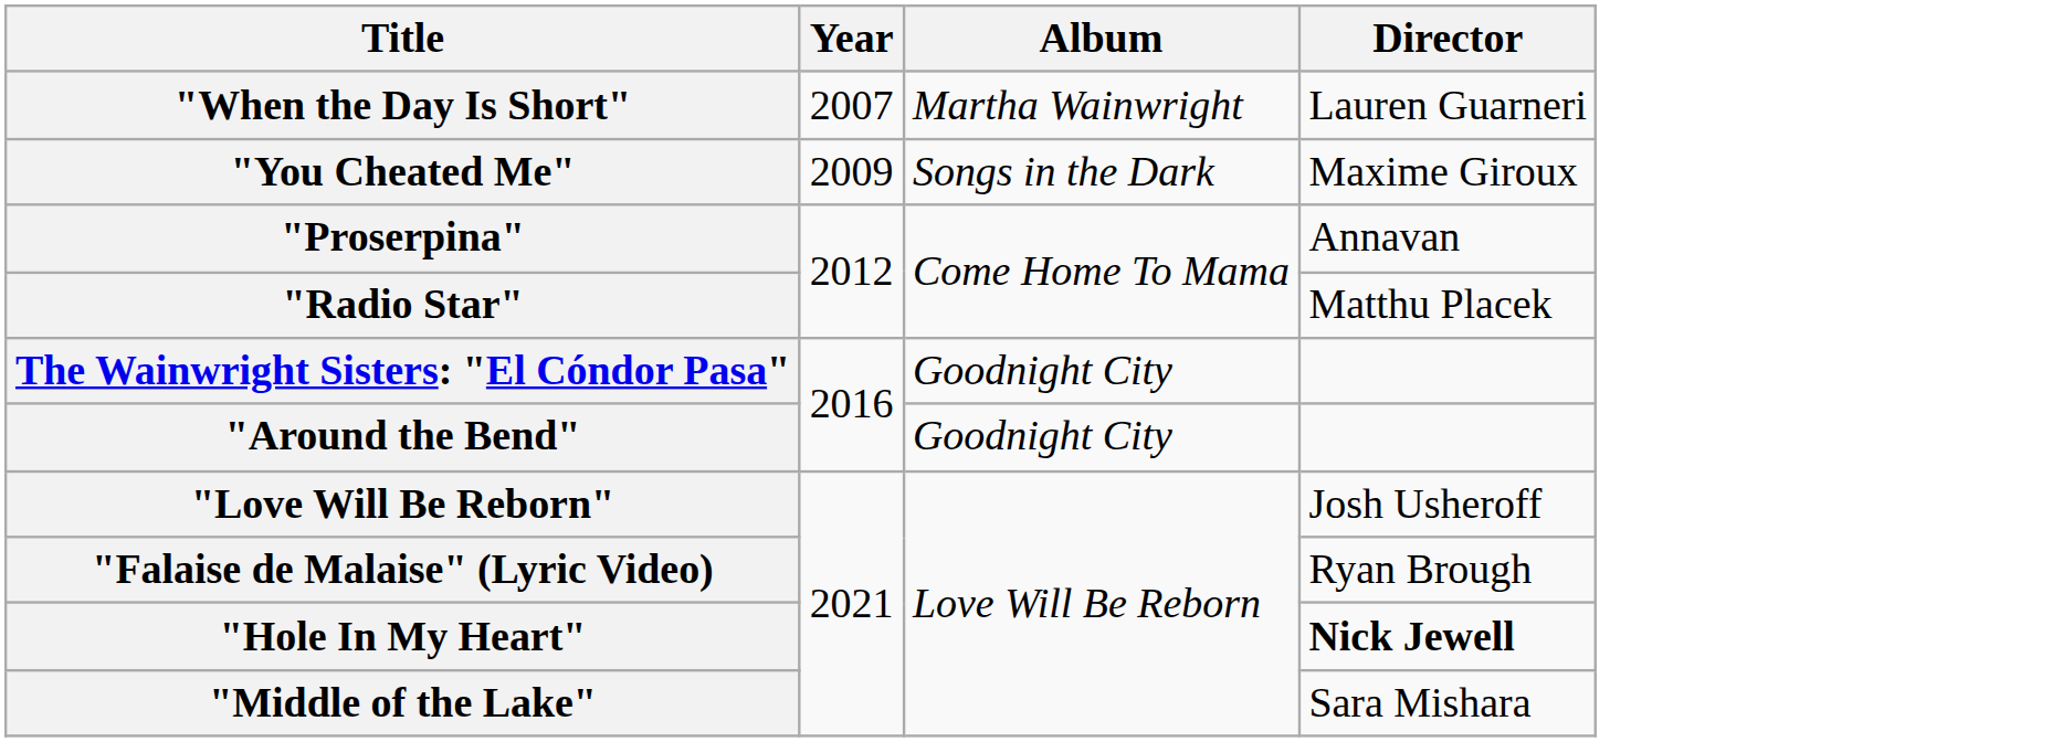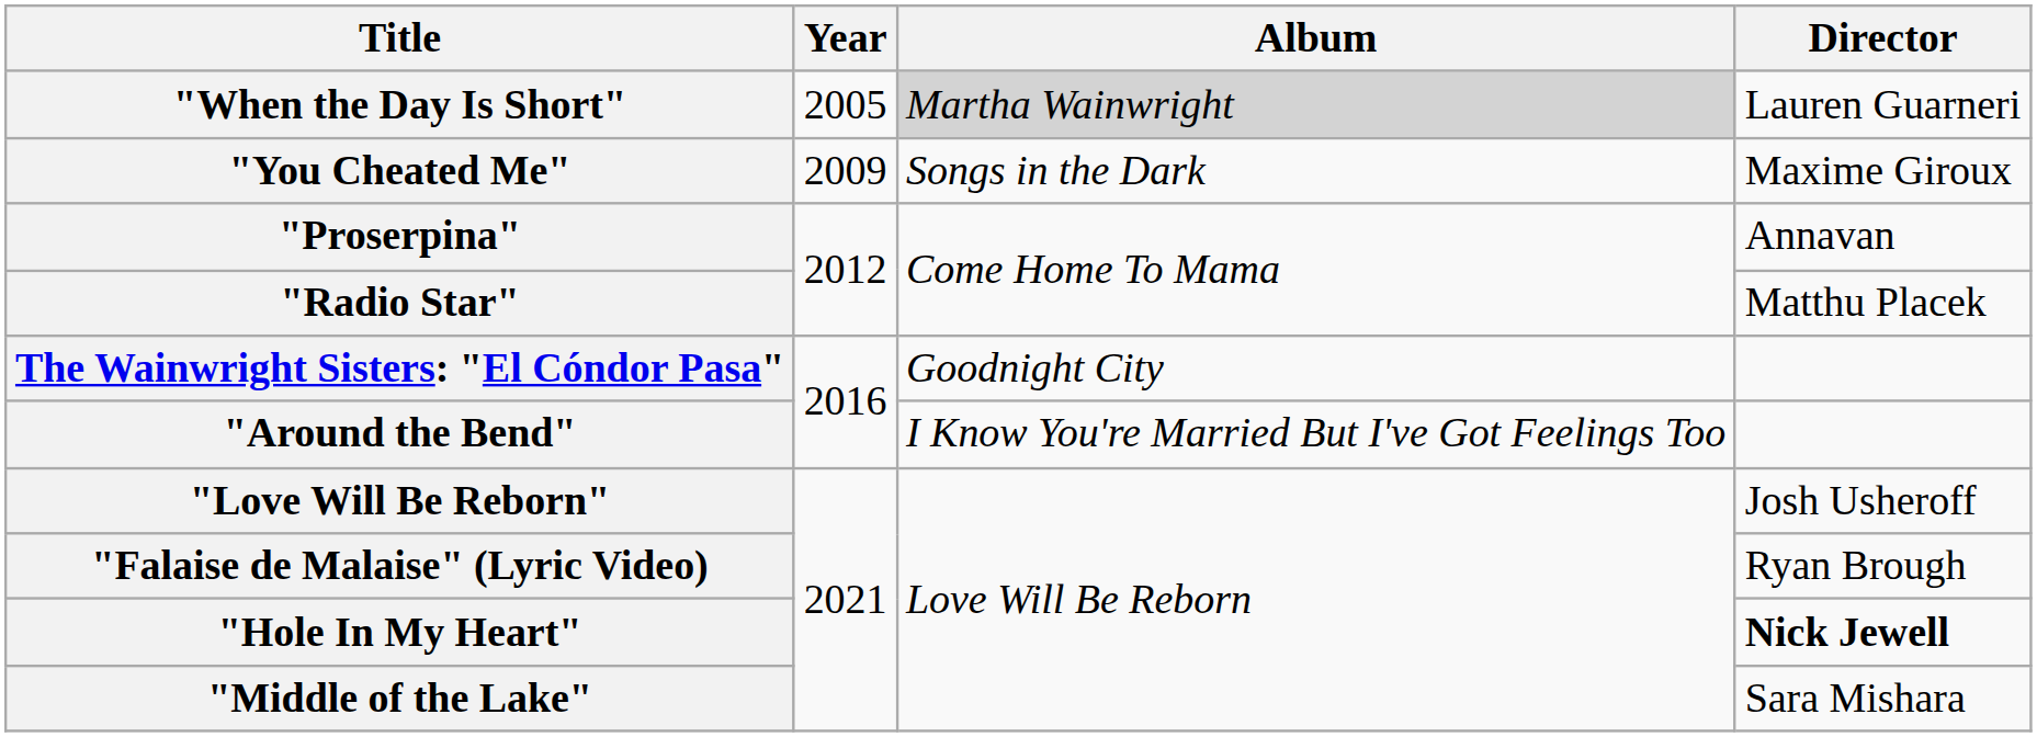"When the Day Is Short" | Year: 2007 -> 2005
"When the Day Is Short" | Album: no background -> lightgrey background
"Around the Bend" | Album: Goodnight City -> I Know You're Married But I've Got Feelings Too
